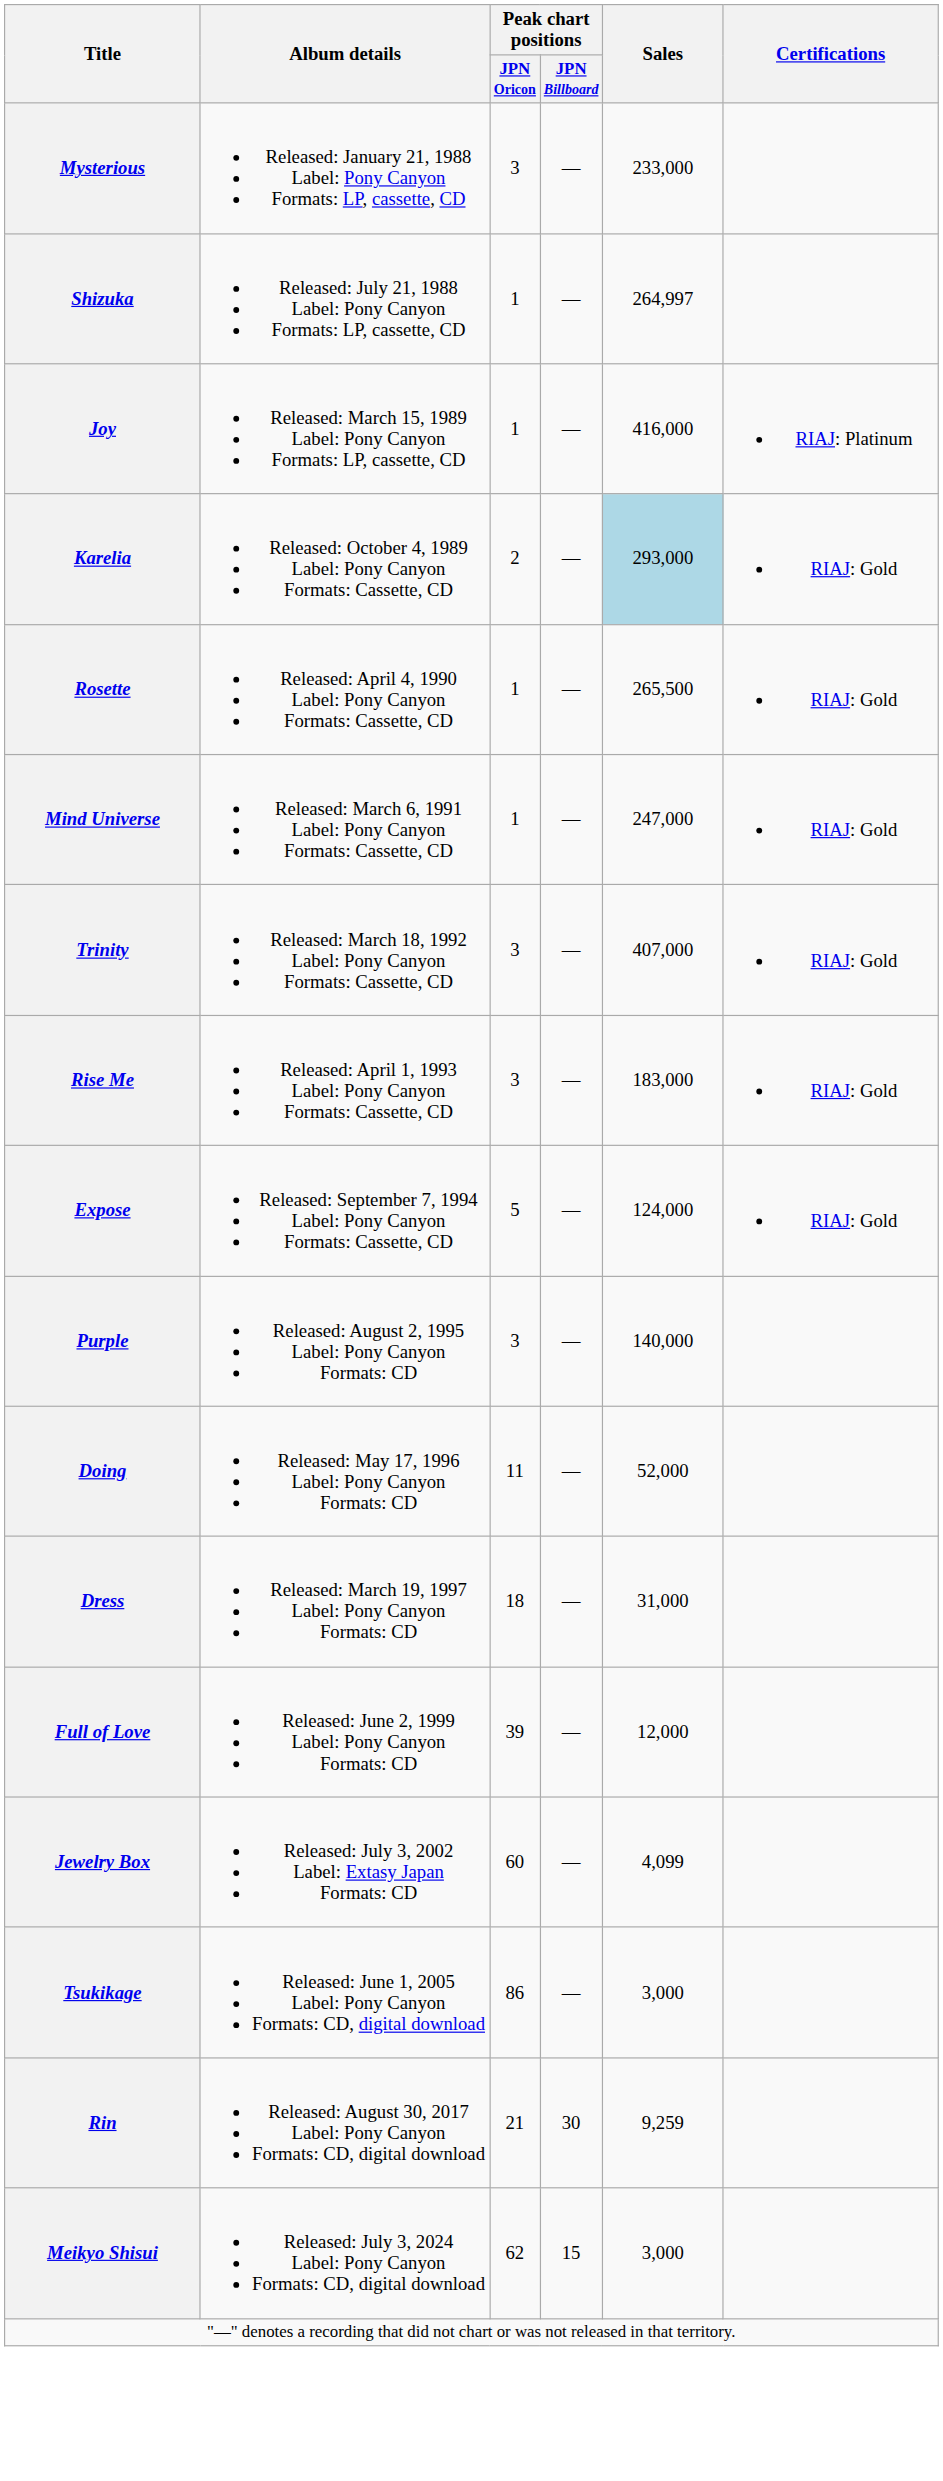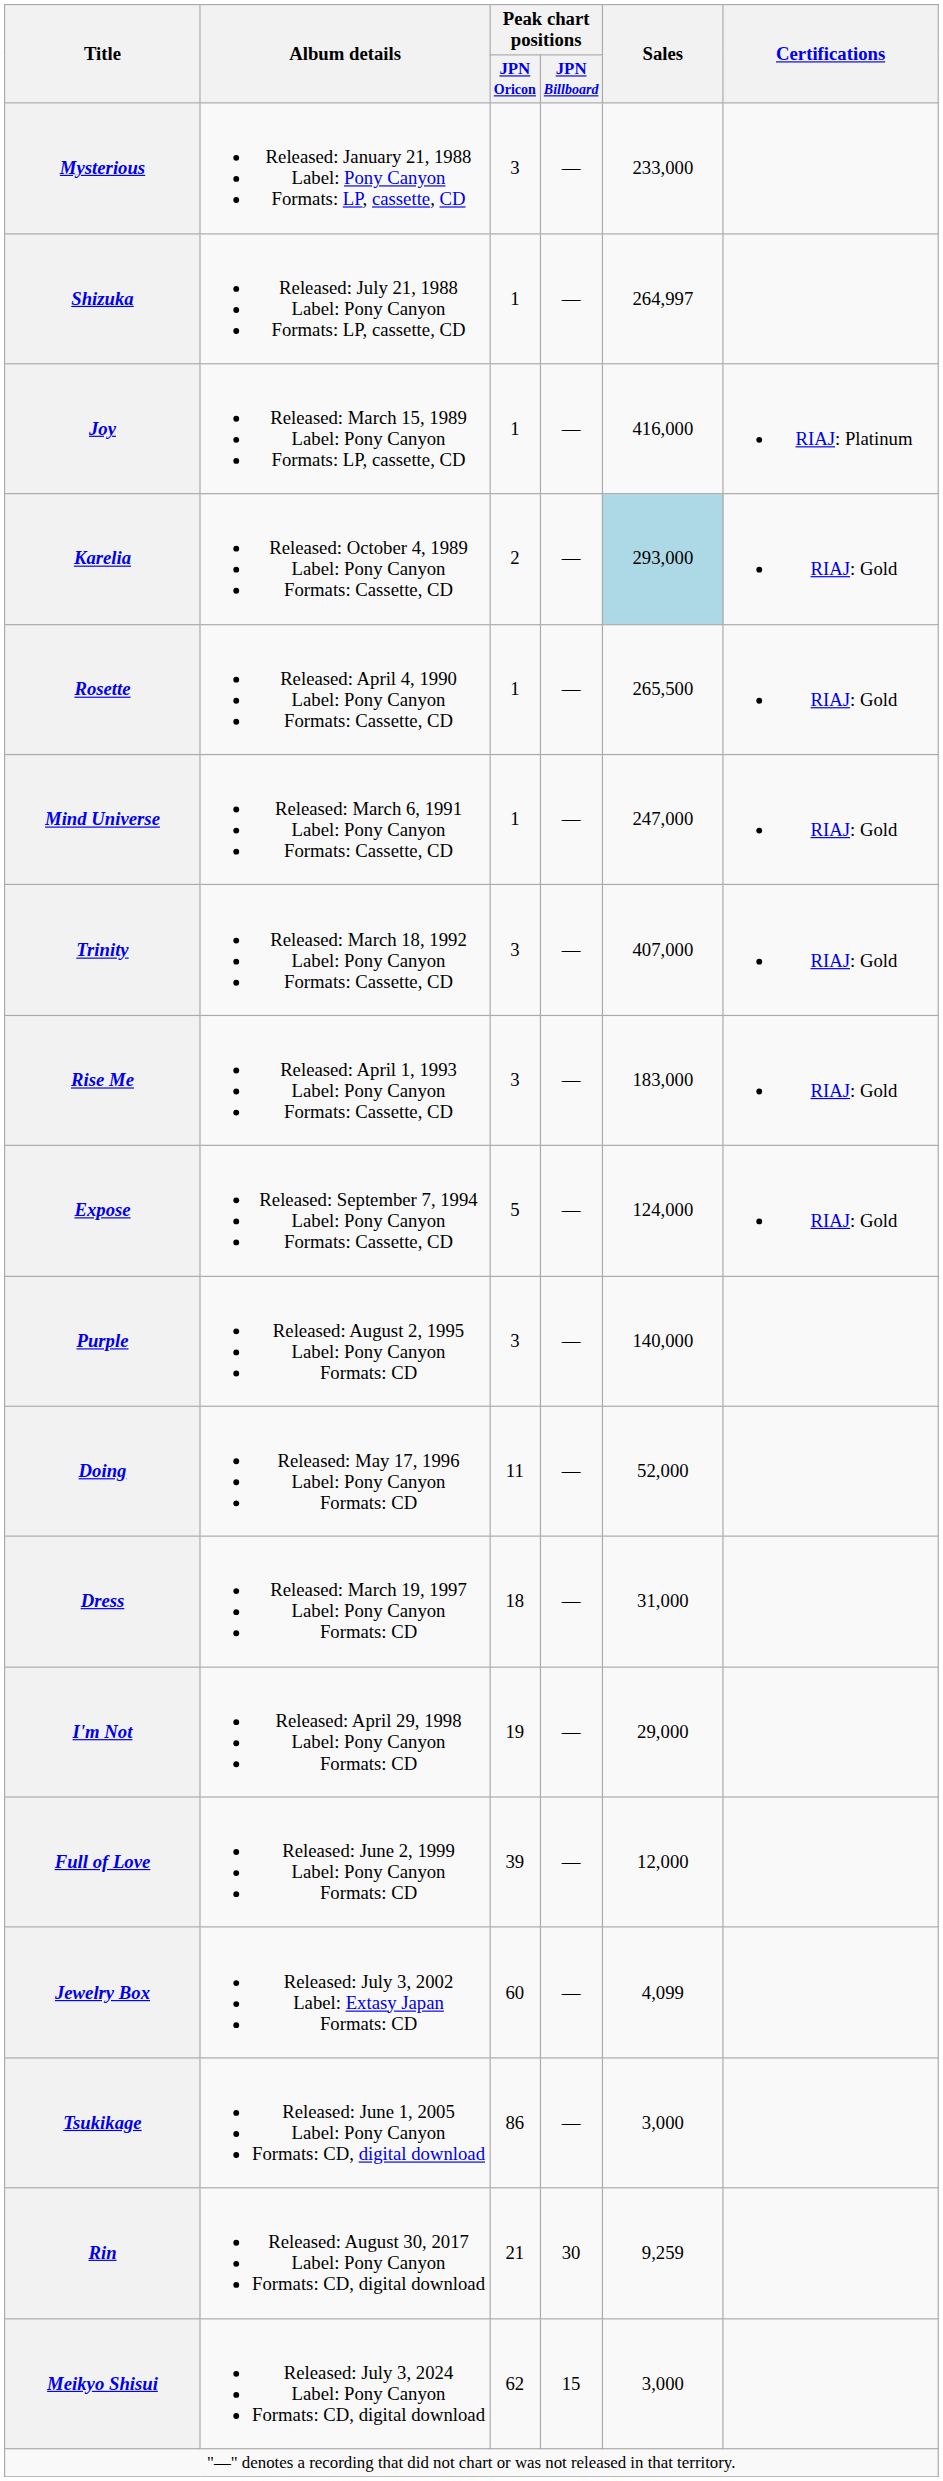+ row: I'm Not | Released: April 29, 1998 Label: Pony Canyon Formats: CD | 19 | — | 29,000
